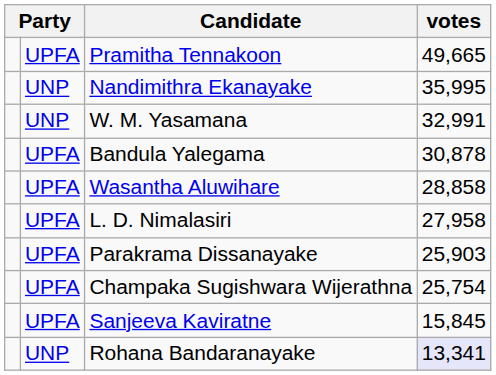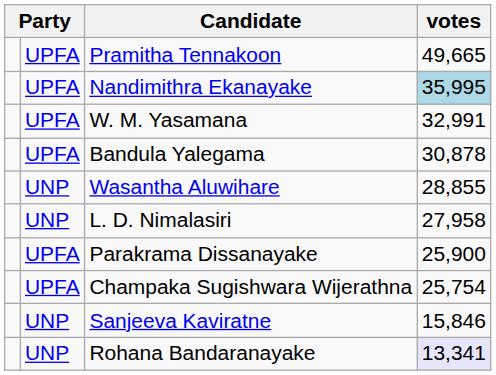Nandimithra Ekanayake | column 2: UNP -> UPFA
Nandimithra Ekanayake | votes: no background -> lightblue background
W. M. Yasamana | column 2: UNP -> UPFA
Wasantha Aluwihare | column 2: UPFA -> UNP
Wasantha Aluwihare | votes: 28,858 -> 28,855
L. D. Nimalasiri | column 2: UPFA -> UNP
Parakrama Dissanayake | votes: 25,903 -> 25,900
Sanjeeva Kaviratne | column 2: UPFA -> UNP
Sanjeeva Kaviratne | votes: 15,845 -> 15,846
